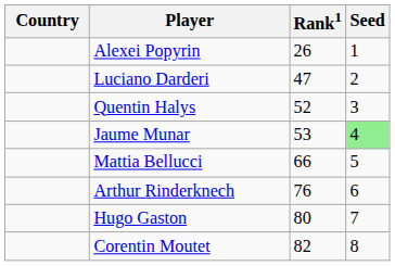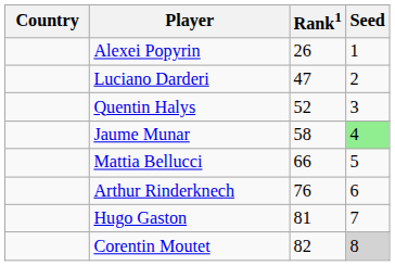Jaume Munar | Rank1: 53 -> 58
Hugo Gaston | Rank1: 80 -> 81
Corentin Moutet | Seed: no background -> lightgrey background
